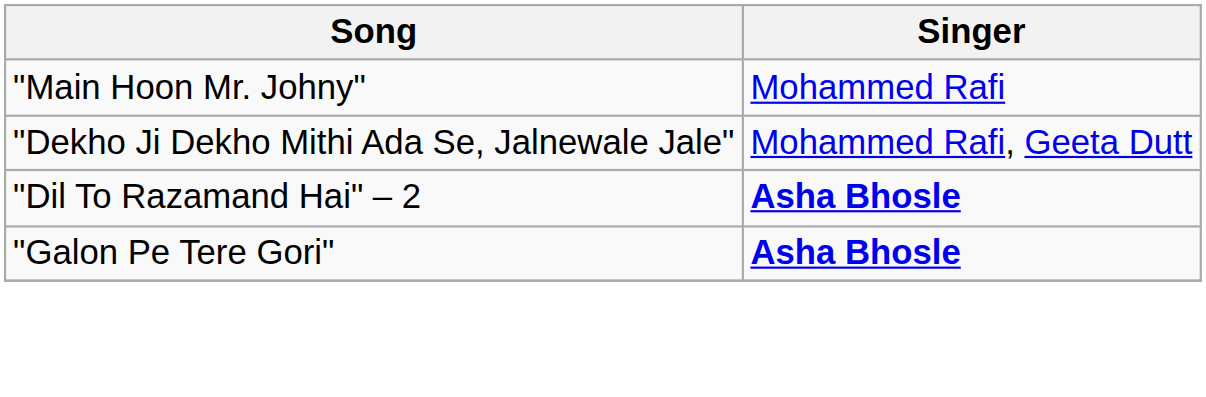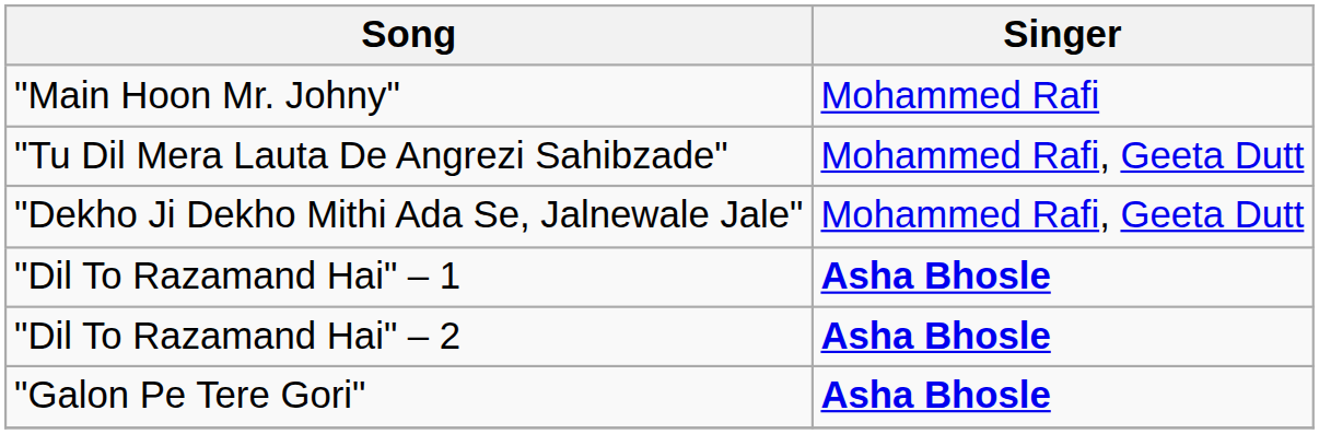+ row: "Tu Dil Mera Lauta De Angrezi Sahibzade" | Mohammed Rafi, Geeta Dutt
+ row: "Dil To Razamand Hai" – 1 | Asha Bhosle
